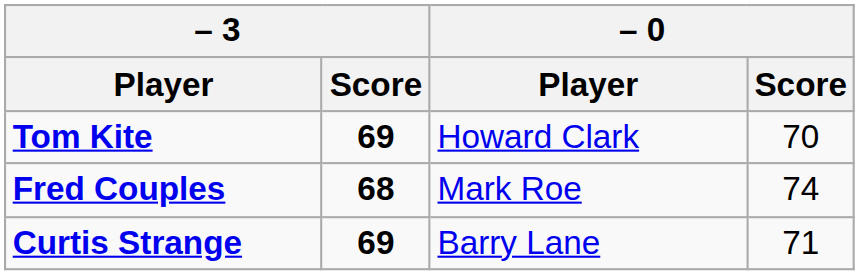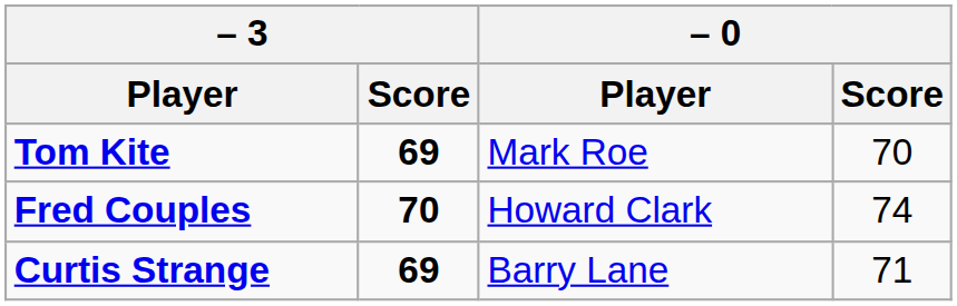Tom Kite | – 0 / Player: Howard Clark -> Mark Roe
Fred Couples | – 3 / Score: 68 -> 70
Fred Couples | – 0 / Player: Mark Roe -> Howard Clark
